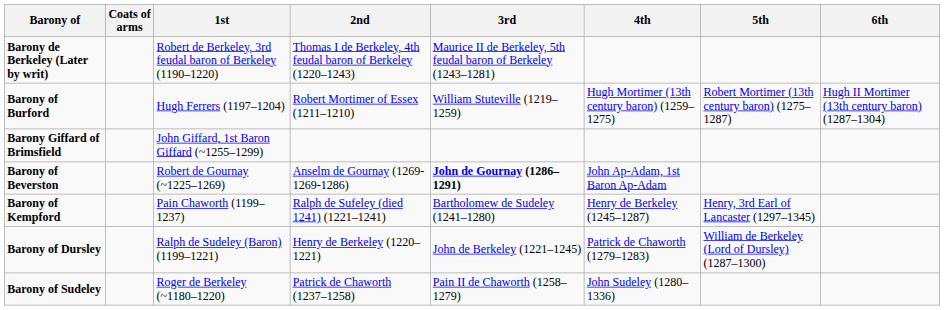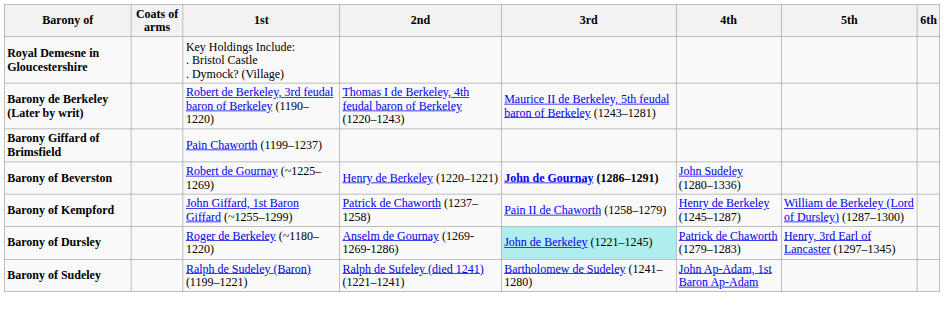+ row: Royal Demesne in Gloucestershire | Key Holdings Include: . Bristol Castle . Dymock? (Village)
- row: Barony of Burford | Hugh Ferrers (1197–1204) | Robert Mortimer of Essex (1211–1210) | William Stuteville (1219–1259) | Hugh Mortimer (13th century baron) (1259–1275) | Robert Mortimer (13th century baron) (1275–1287) | Hugh II Mortimer (13th century baron) (1287–1304)
Barony Giffard of Brimsfield | 1st: John Giffard, 1st Baron Giffard (~1255–1299) -> Pain Chaworth (1199–1237)
Barony of Beverston | 2nd: Anselm de Gournay (1269-1269-1286) -> Henry de Berkeley (1220–1221)
Barony of Beverston | 4th: John Ap-Adam, 1st Baron Ap-Adam -> John Sudeley (1280–1336)
Barony of Kempford | 1st: Pain Chaworth (1199–1237) -> John Giffard, 1st Baron Giffard (~1255–1299)
Barony of Kempford | 2nd: Ralph de Sufeley (died 1241) (1221–1241) -> Patrick de Chaworth (1237–1258)
Barony of Kempford | 3rd: Bartholomew de Sudeley (1241–1280) -> Pain II de Chaworth (1258–1279)
Barony of Kempford | 5th: Henry, 3rd Earl of Lancaster (1297–1345) -> William de Berkeley (Lord of Dursley) (1287–1300)
Barony of Dursley | 1st: Ralph de Sudeley (Baron) (1199–1221) -> Roger de Berkeley (~1180–1220)
Barony of Dursley | 2nd: Henry de Berkeley (1220–1221) -> Anselm de Gournay (1269-1269-1286)
Barony of Dursley | 3rd: no background -> paleturquoise background
Barony of Dursley | 5th: William de Berkeley (Lord of Dursley) (1287–1300) -> Henry, 3rd Earl of Lancaster (1297–1345)
Barony of Sudeley | 1st: Roger de Berkeley (~1180–1220) -> Ralph de Sudeley (Baron) (1199–1221)
Barony of Sudeley | 2nd: Patrick de Chaworth (1237–1258) -> Ralph de Sufeley (died 1241) (1221–1241)
Barony of Sudeley | 3rd: Pain II de Chaworth (1258–1279) -> Bartholomew de Sudeley (1241–1280)
Barony of Sudeley | 4th: John Sudeley (1280–1336) -> John Ap-Adam, 1st Baron Ap-Adam
